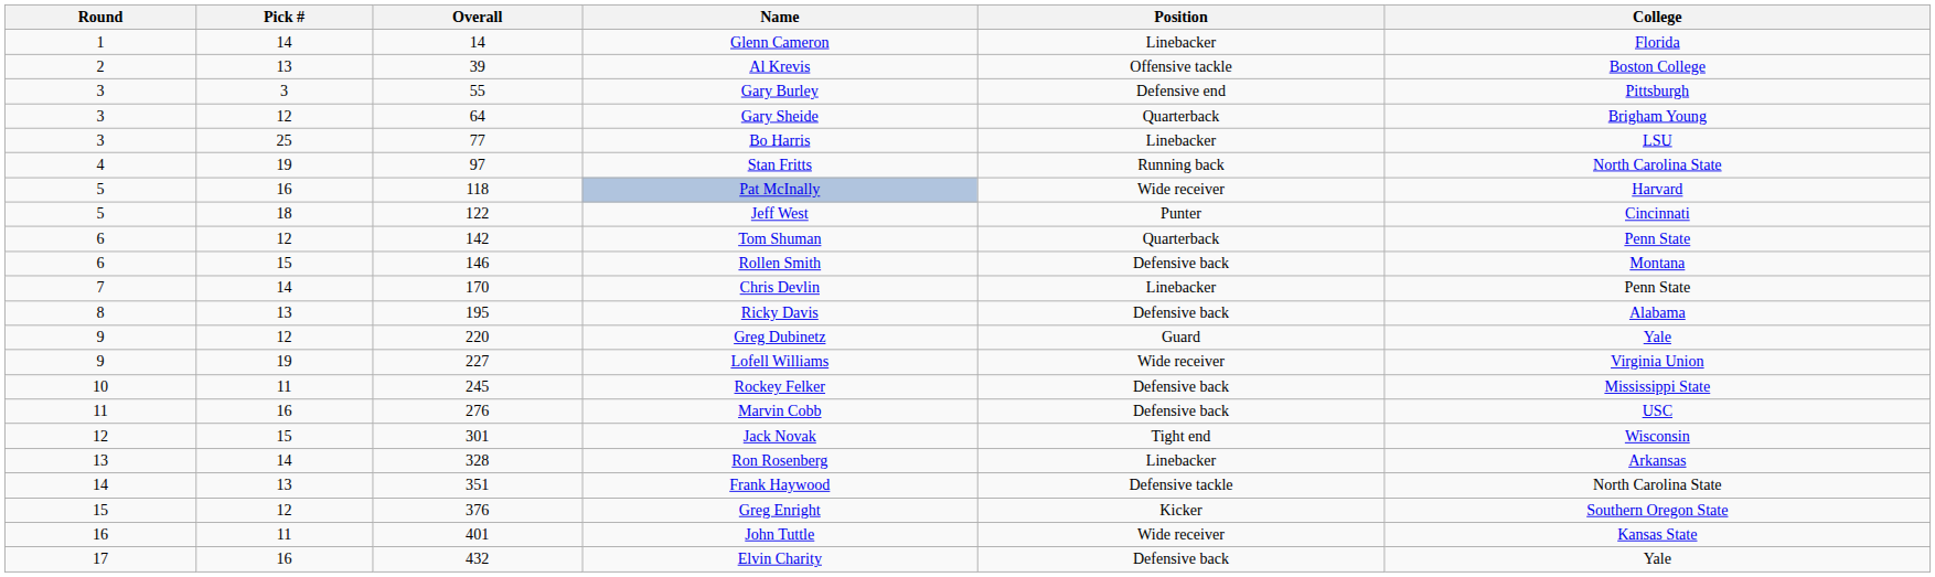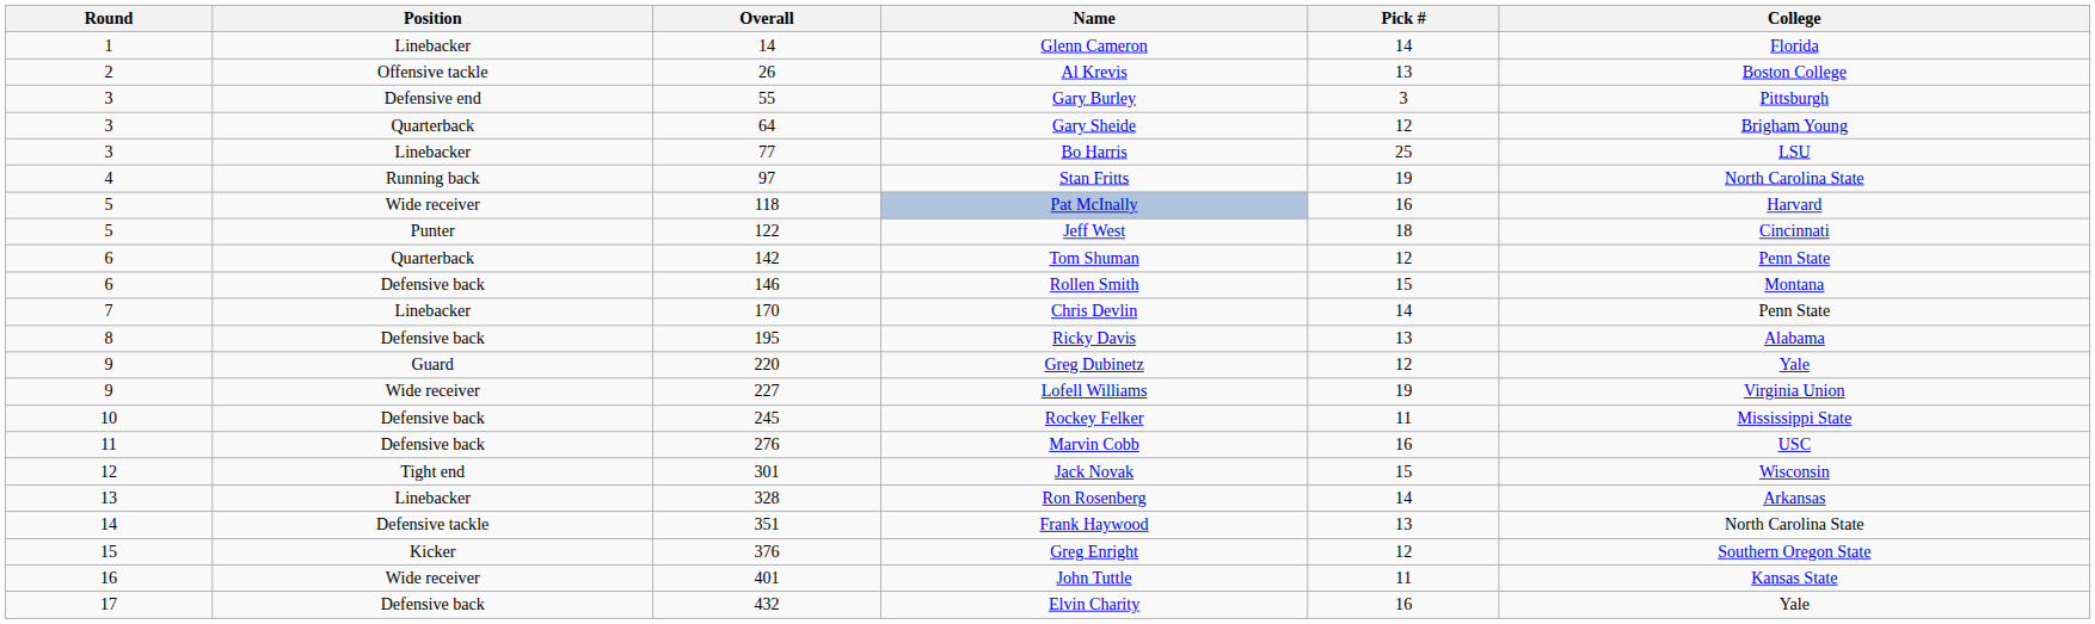columns swapped: Pick # <-> Position
Al Krevis | Overall: 39 -> 26
